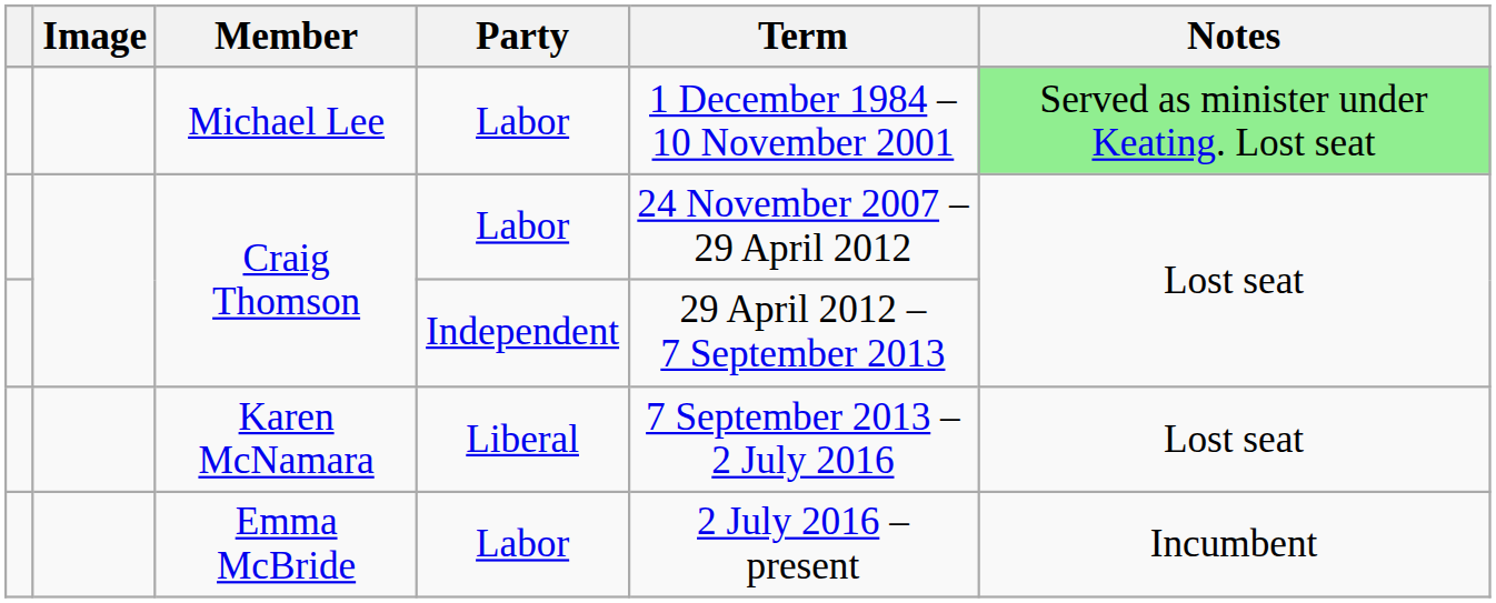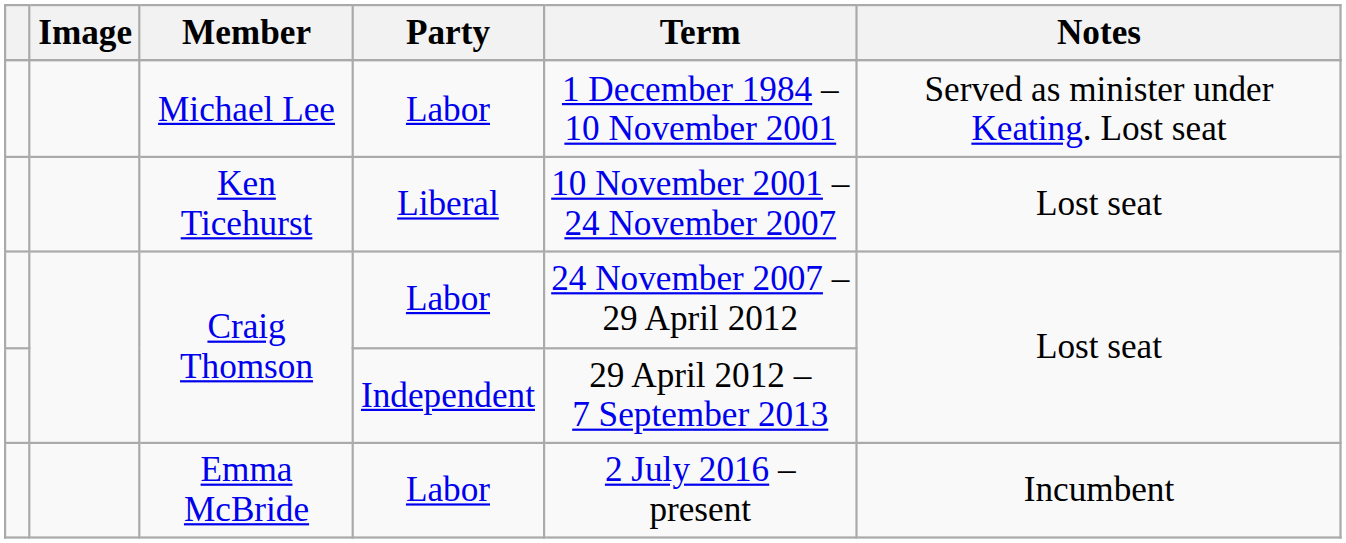Michael Lee | Notes: lightgreen background -> no background
+ row: Ken Ticehurst | Liberal | 10 November 2001 – 24 November 2007 | Lost seat
- row: Karen McNamara | Liberal | 7 September 2013 – 2 July 2016 | Lost seat
